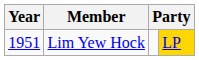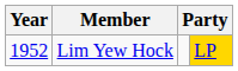Lim Yew Hock | Year: 1951 -> 1952
